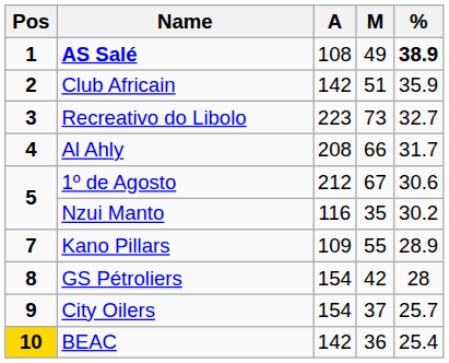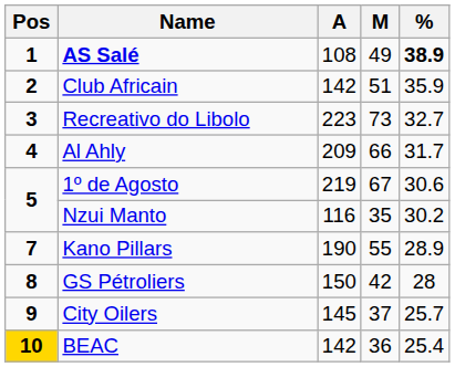Al Ahly | A: 208 -> 209
1º de Agosto | A: 212 -> 219
Kano Pillars | A: 109 -> 190
GS Pétroliers | A: 154 -> 150
City Oilers | A: 154 -> 145
